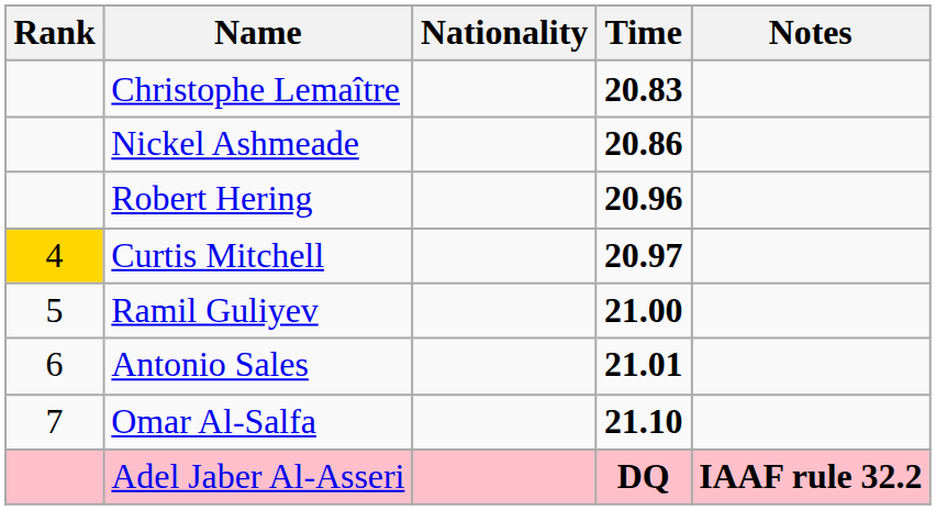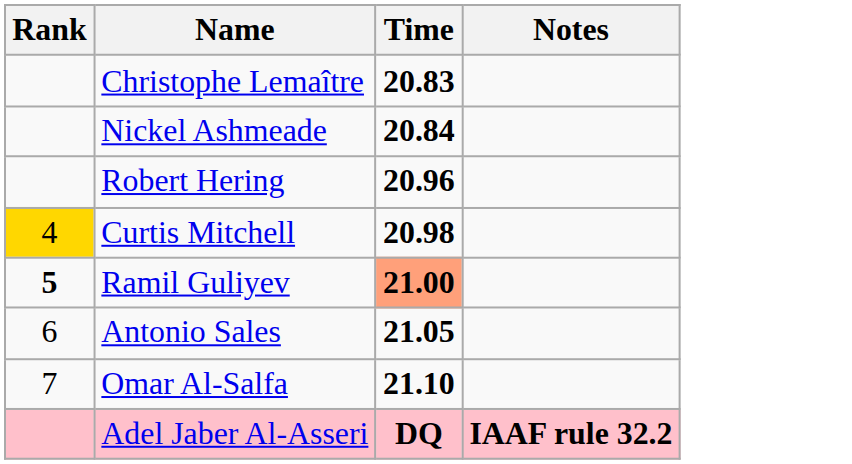- column: Nationality
Nickel Ashmeade | Time: 20.86 -> 20.84
Curtis Mitchell | Time: 20.97 -> 20.98
Ramil Guliyev | Rank: normal -> bold
Ramil Guliyev | Time: no background -> lightsalmon background
Antonio Sales | Time: 21.01 -> 21.05
